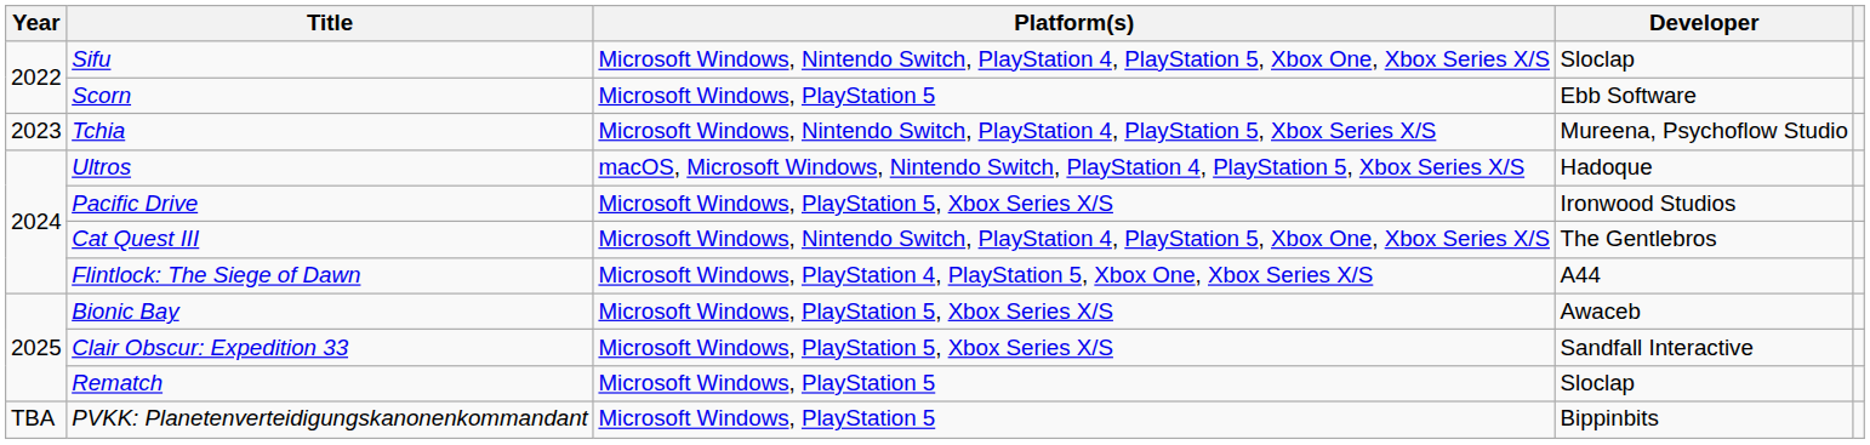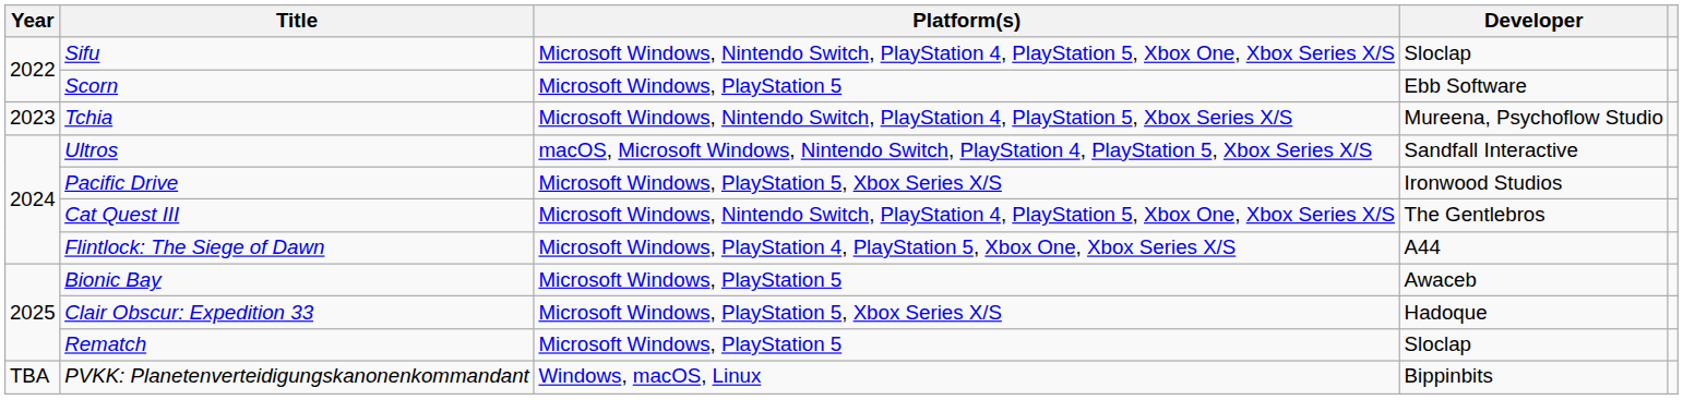Ultros | Developer: Hadoque -> Sandfall Interactive
Bionic Bay | Platform(s): Microsoft Windows, PlayStation 5, Xbox Series X/S -> Microsoft Windows, PlayStation 5
Clair Obscur: Expedition 33 | Developer: Sandfall Interactive -> Hadoque
PVKK: Planetenverteidigungskanonenkommandant | Platform(s): Microsoft Windows, PlayStation 5 -> Windows, macOS, Linux
